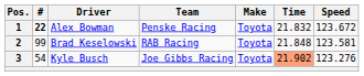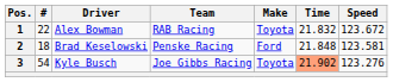1 | #: bold -> normal
1 | Team: Penske Racing -> RAB Racing
2 | #: 99 -> 18
2 | Team: RAB Racing -> Penske Racing
2 | Make: Toyota -> Ford
